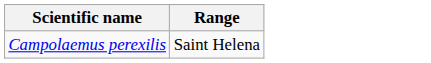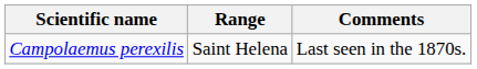+ column: Comments | Last seen in the 1870s.
